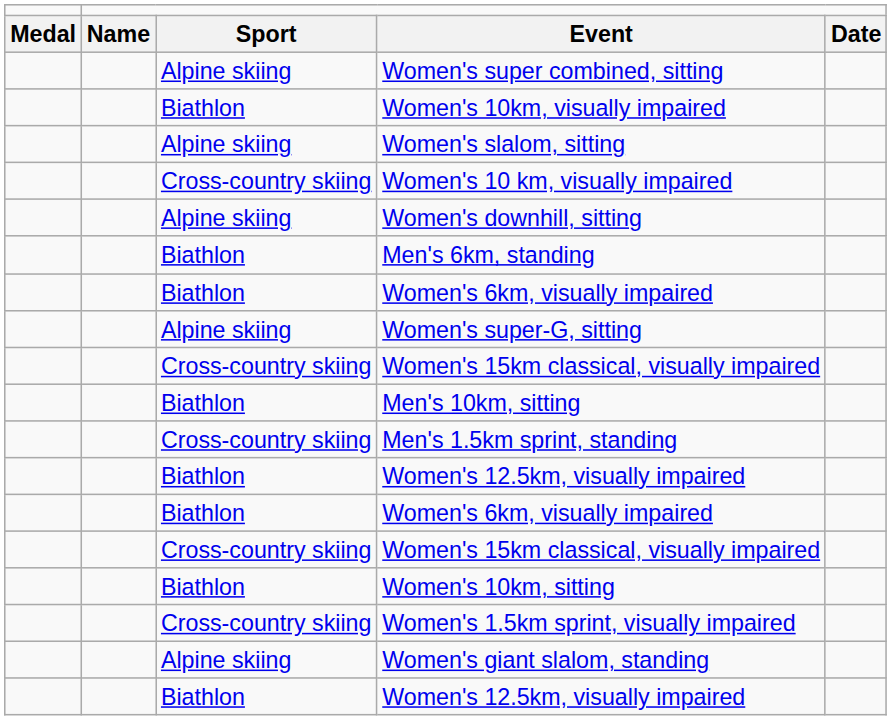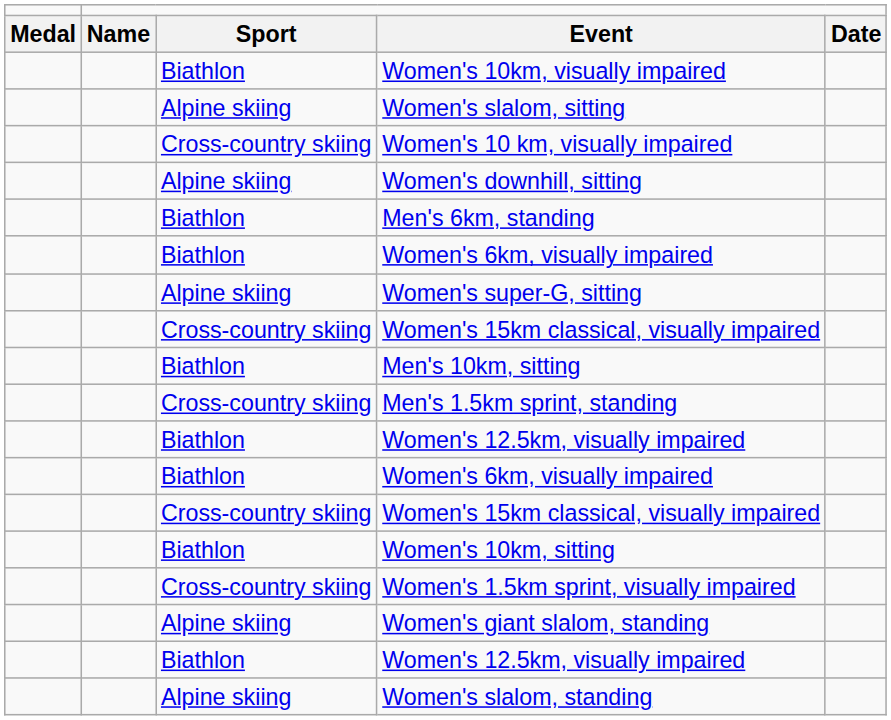- row: Alpine skiing | Women's super combined, sitting
+ row: Alpine skiing | Women's slalom, standing
